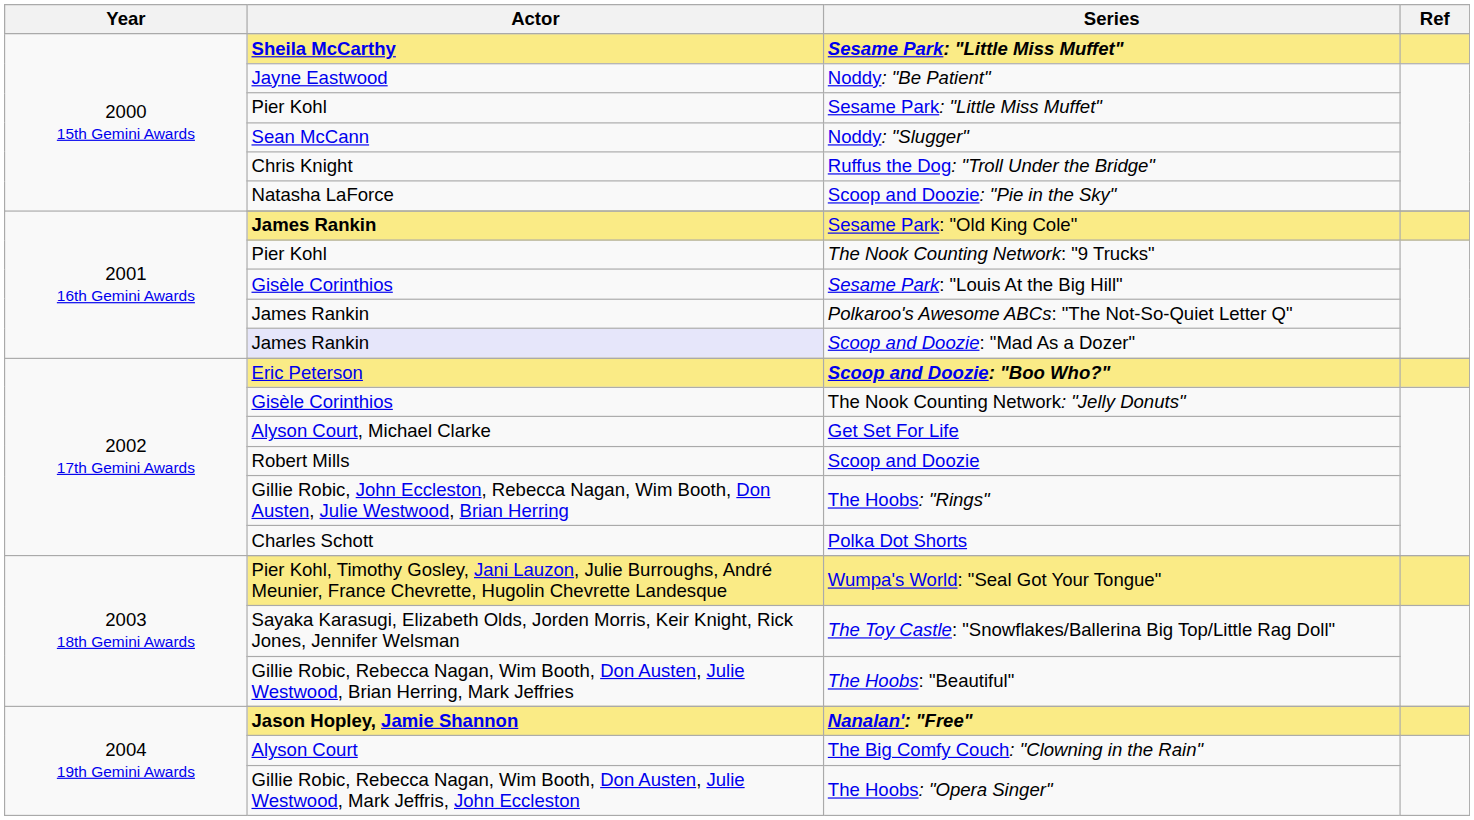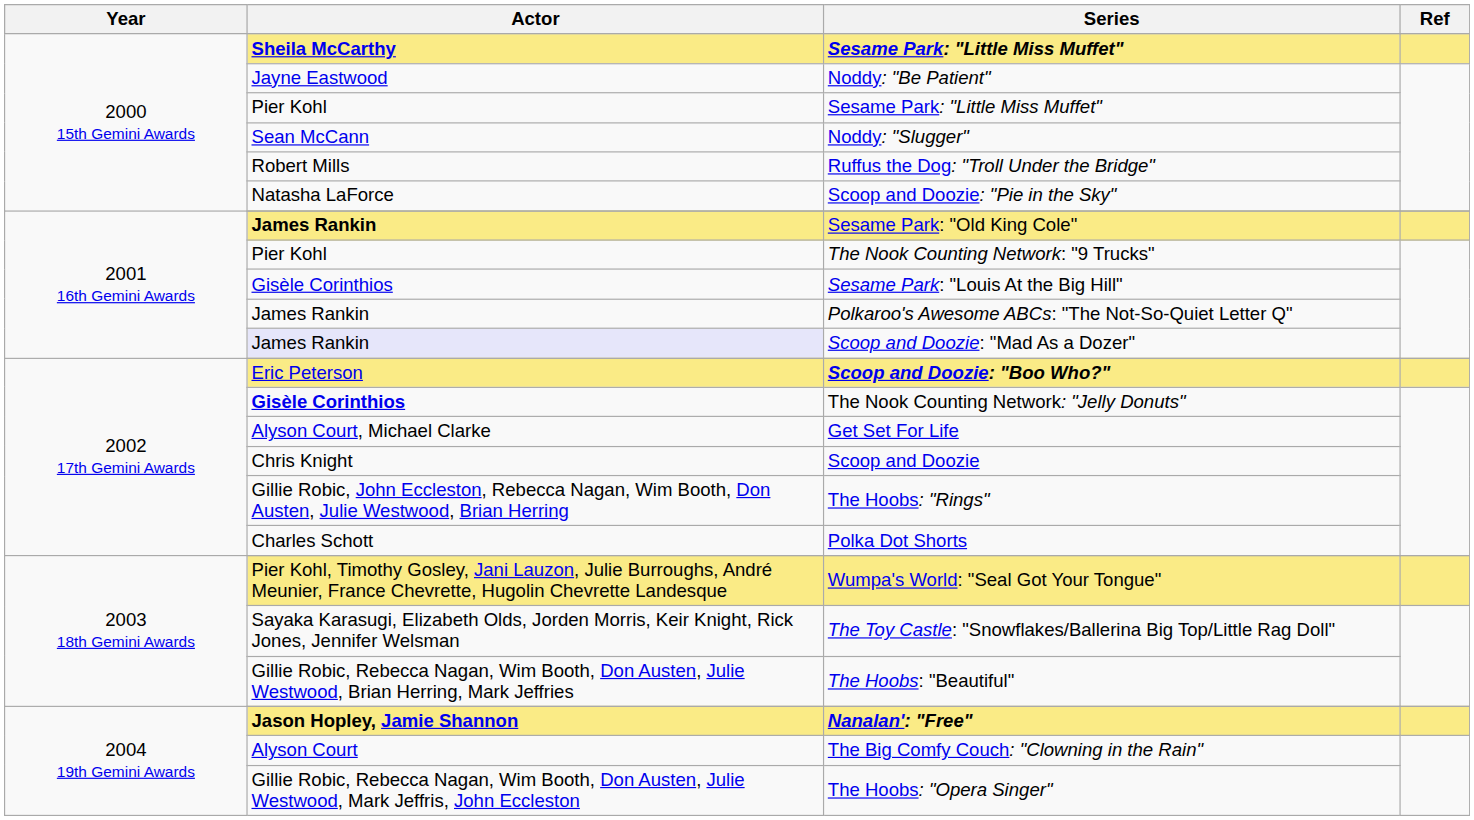Ruffus the Dog: "Troll Under the Bridge" | Actor: Chris Knight -> Robert Mills
The Nook Counting Network: "Jelly Donuts" | Actor: normal -> bold
Scoop and Doozie | Actor: Robert Mills -> Chris Knight
